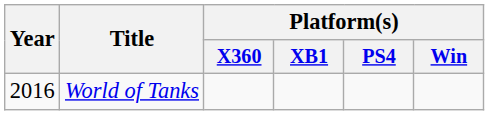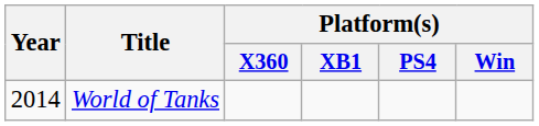World of Tanks | Year: 2016 -> 2014
